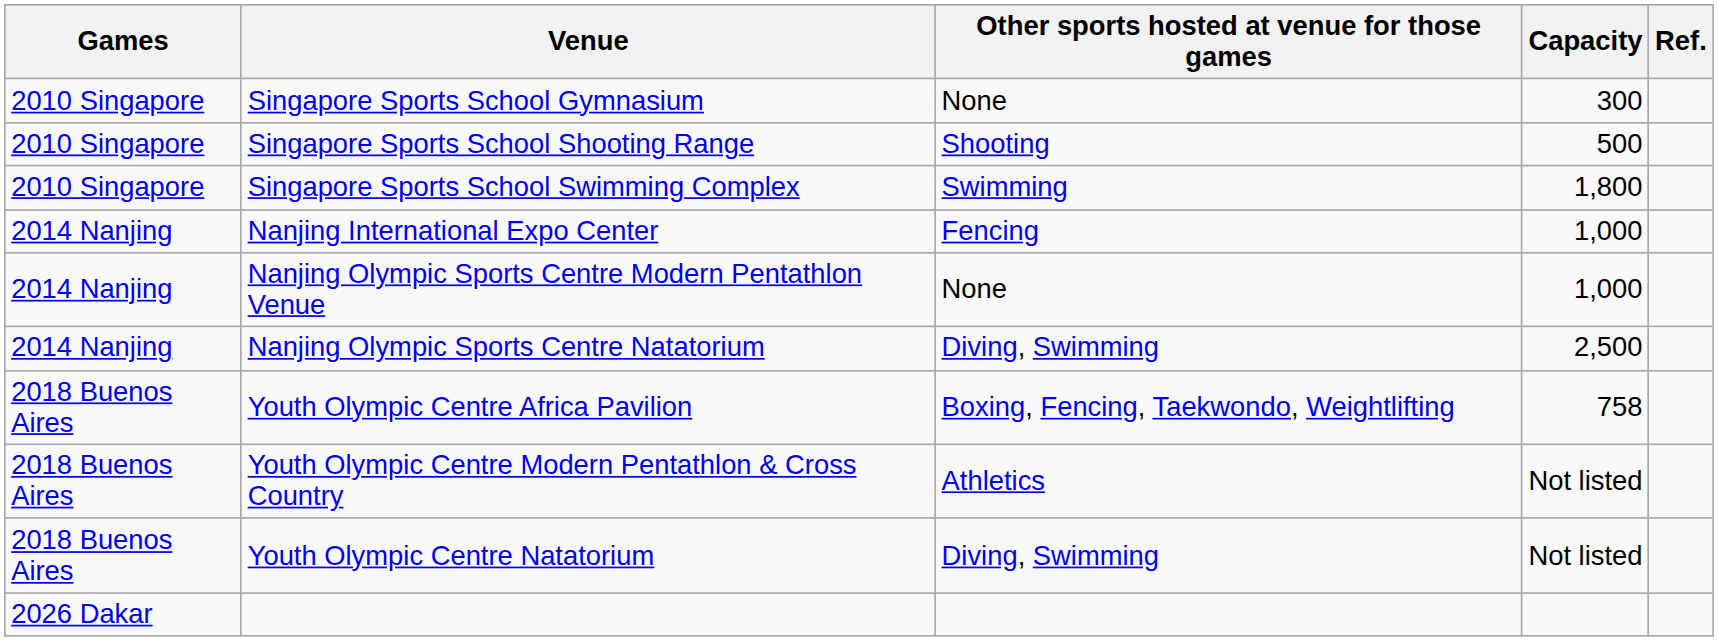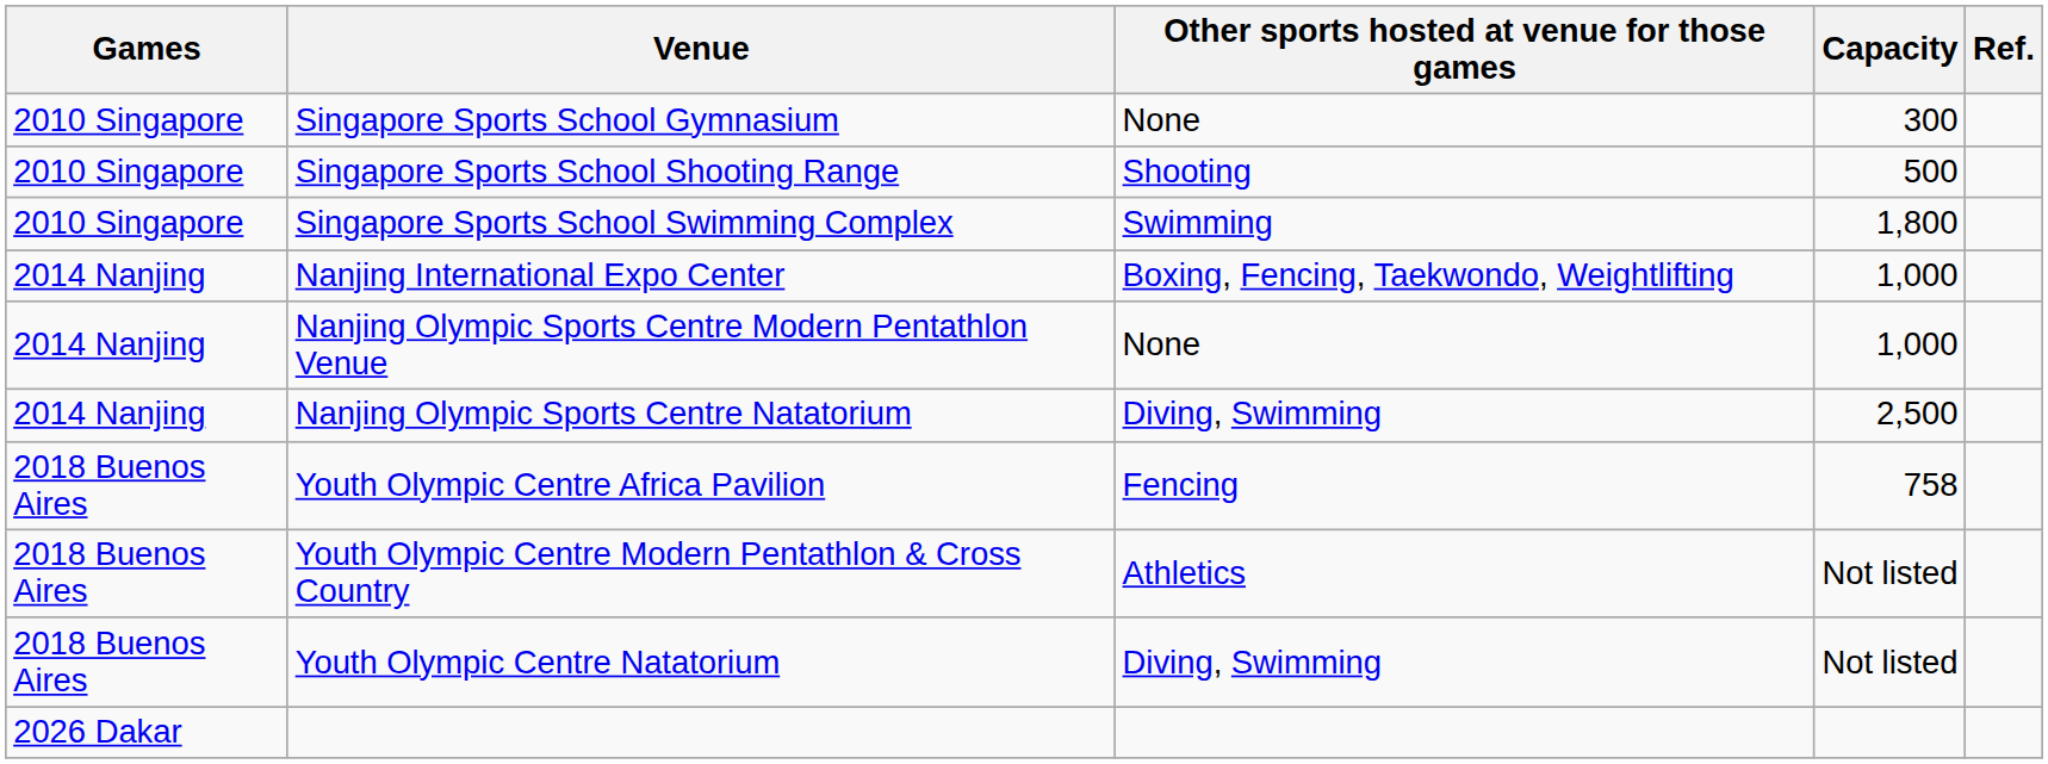Nanjing International Expo Center | Other sports hosted at venue for those games: Fencing -> Boxing, Fencing, Taekwondo, Weightlifting
Youth Olympic Centre Africa Pavilion | Other sports hosted at venue for those games: Boxing, Fencing, Taekwondo, Weightlifting -> Fencing
